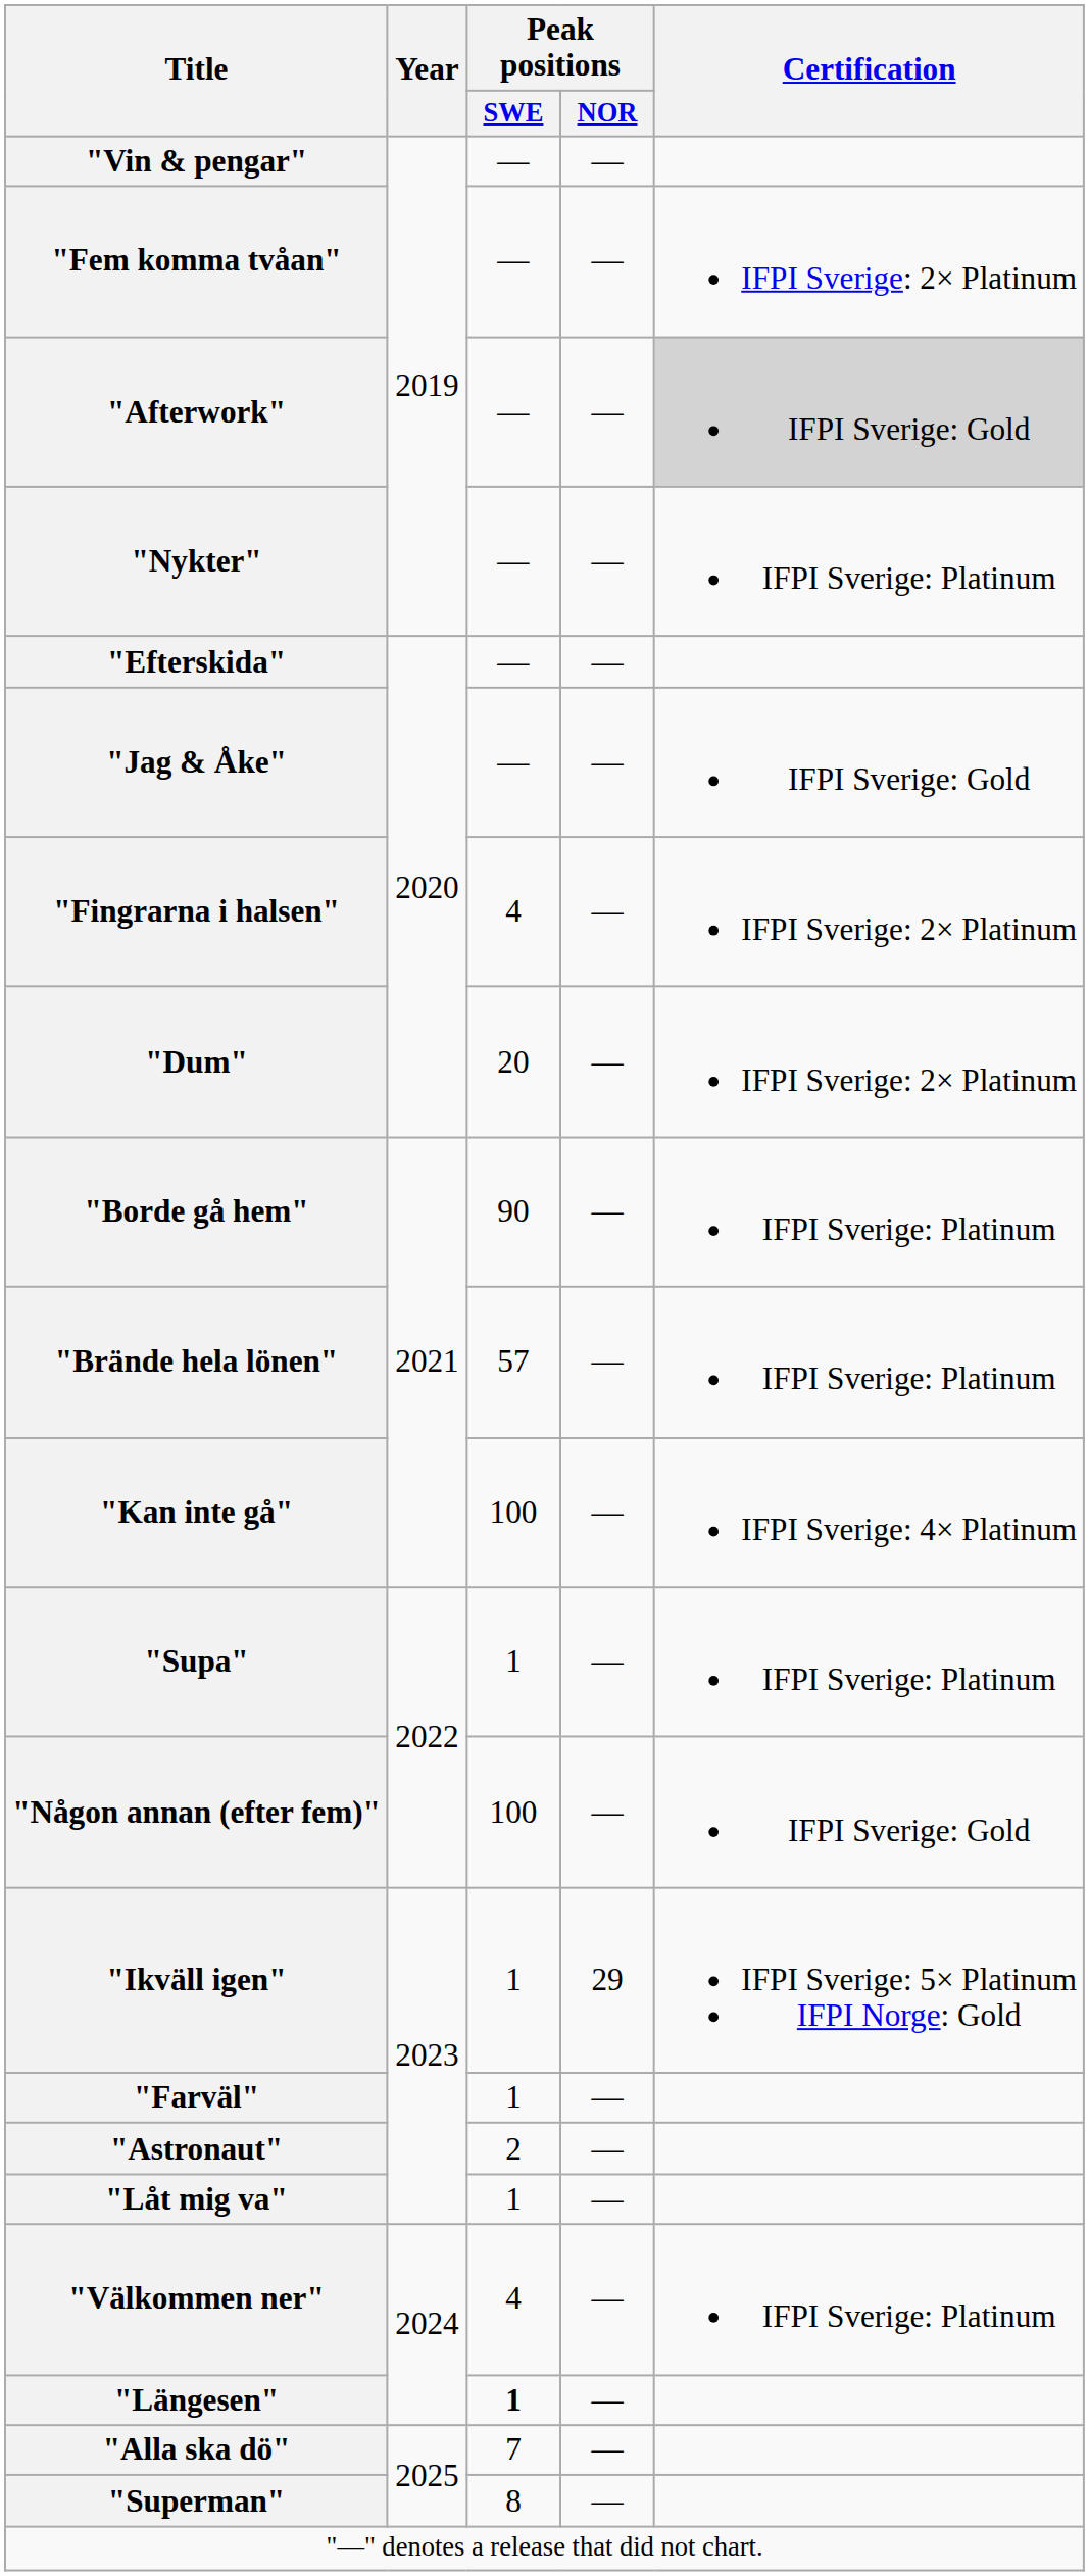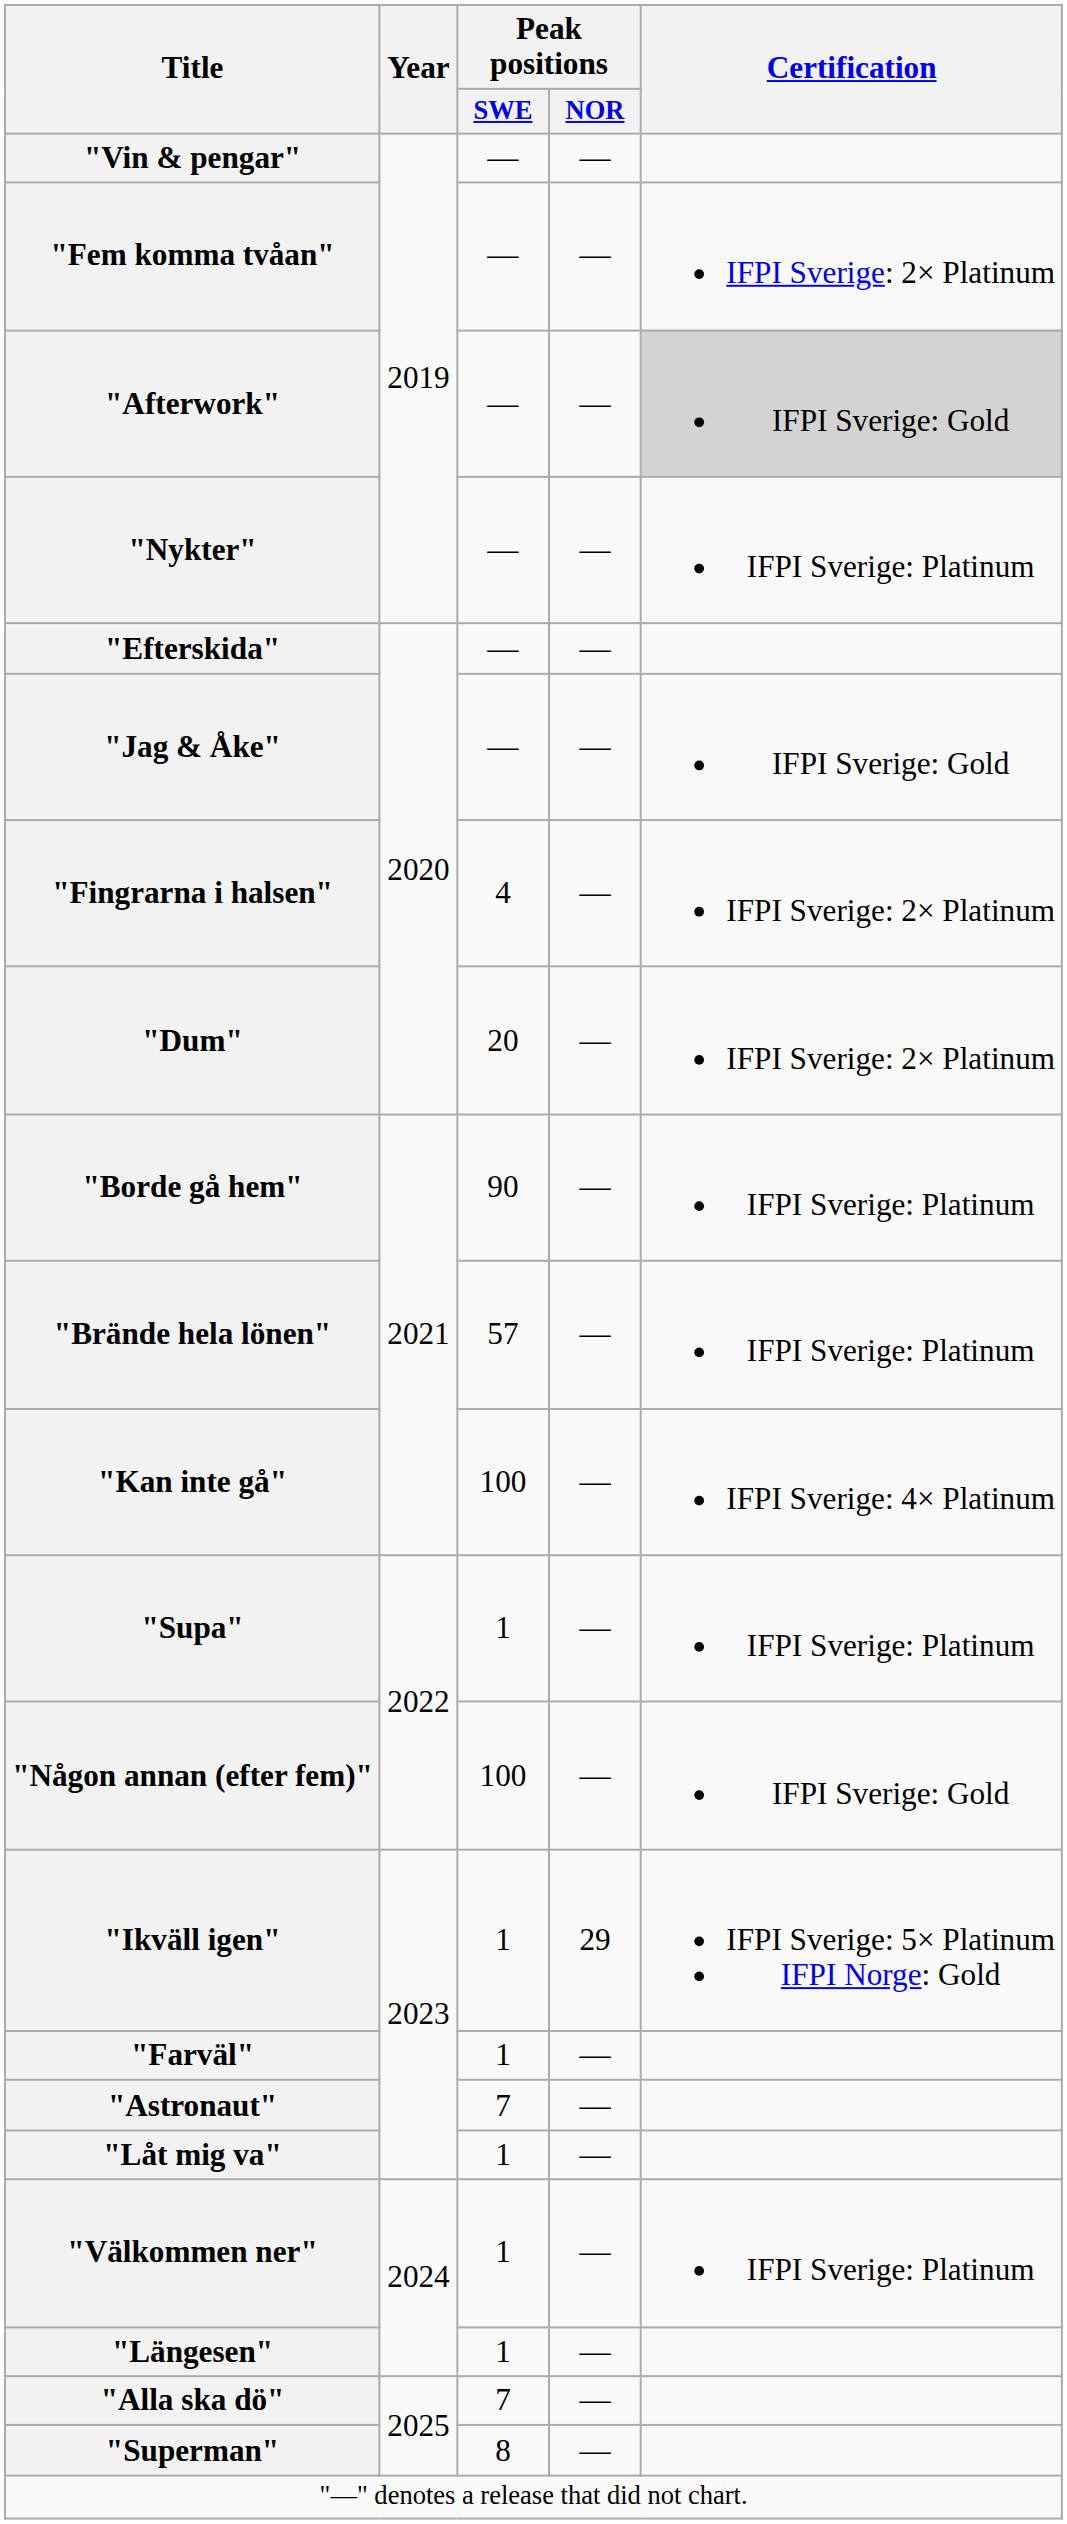"Astronaut" | Peak positions / SWE: 2 -> 7
"Välkommen ner" | Peak positions / SWE: 4 -> 1
"Längesen" | Peak positions / SWE: bold -> normal
